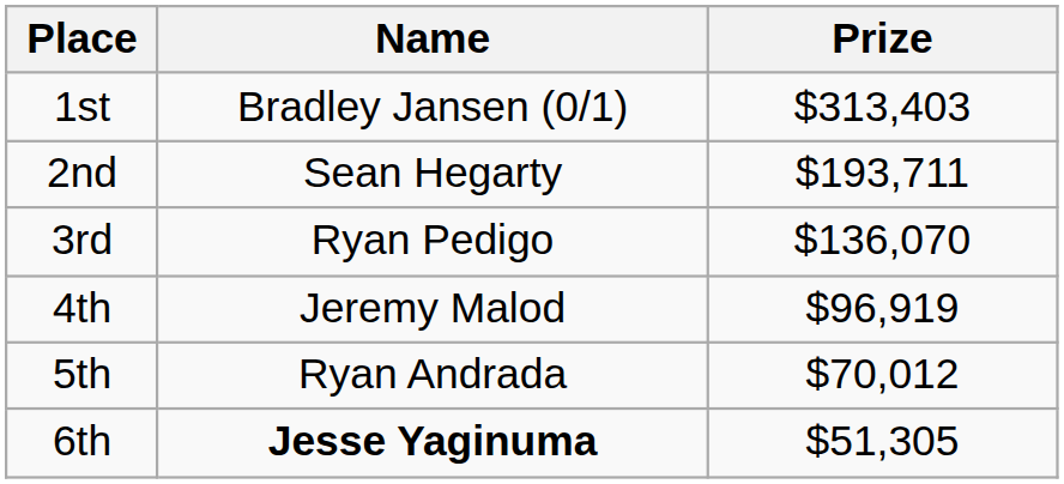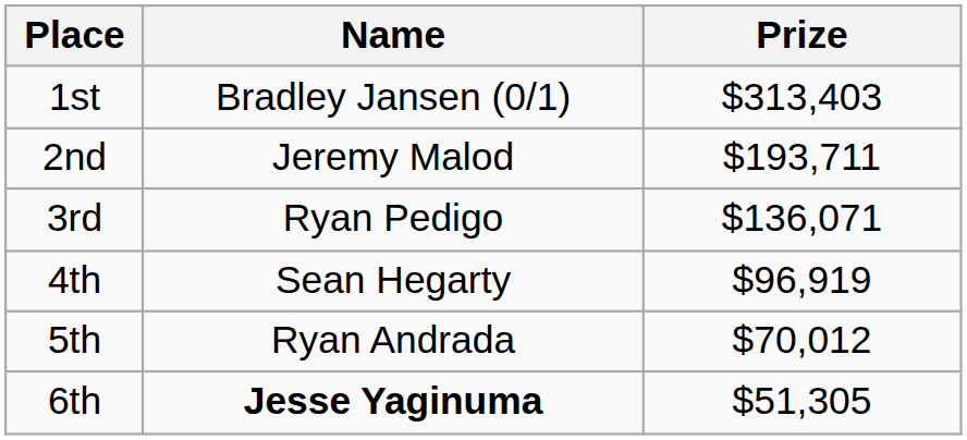2nd | Name: Sean Hegarty -> Jeremy Malod
3rd | Prize: $136,070 -> $136,071
4th | Name: Jeremy Malod -> Sean Hegarty
